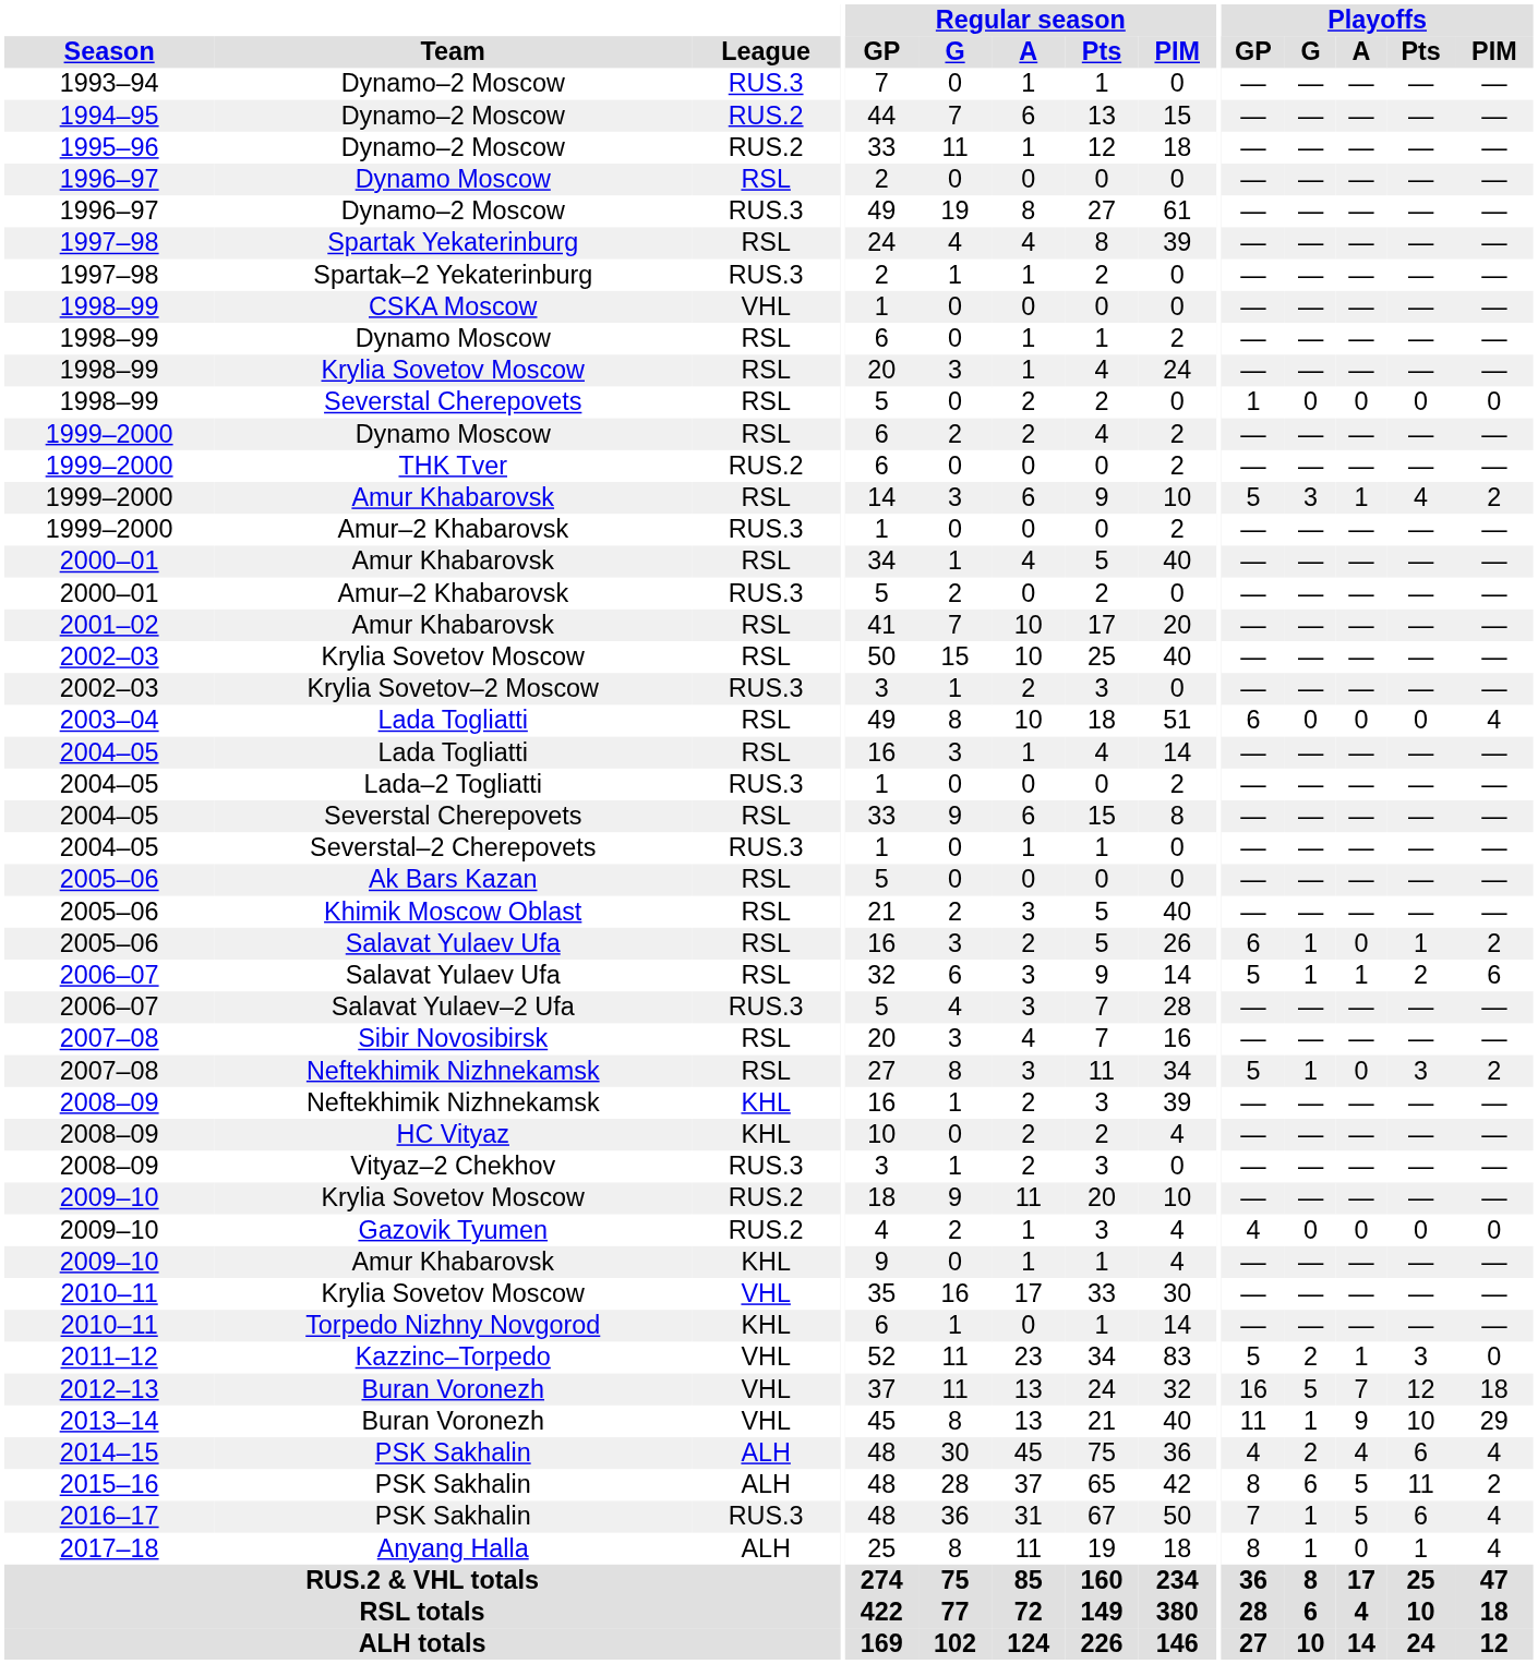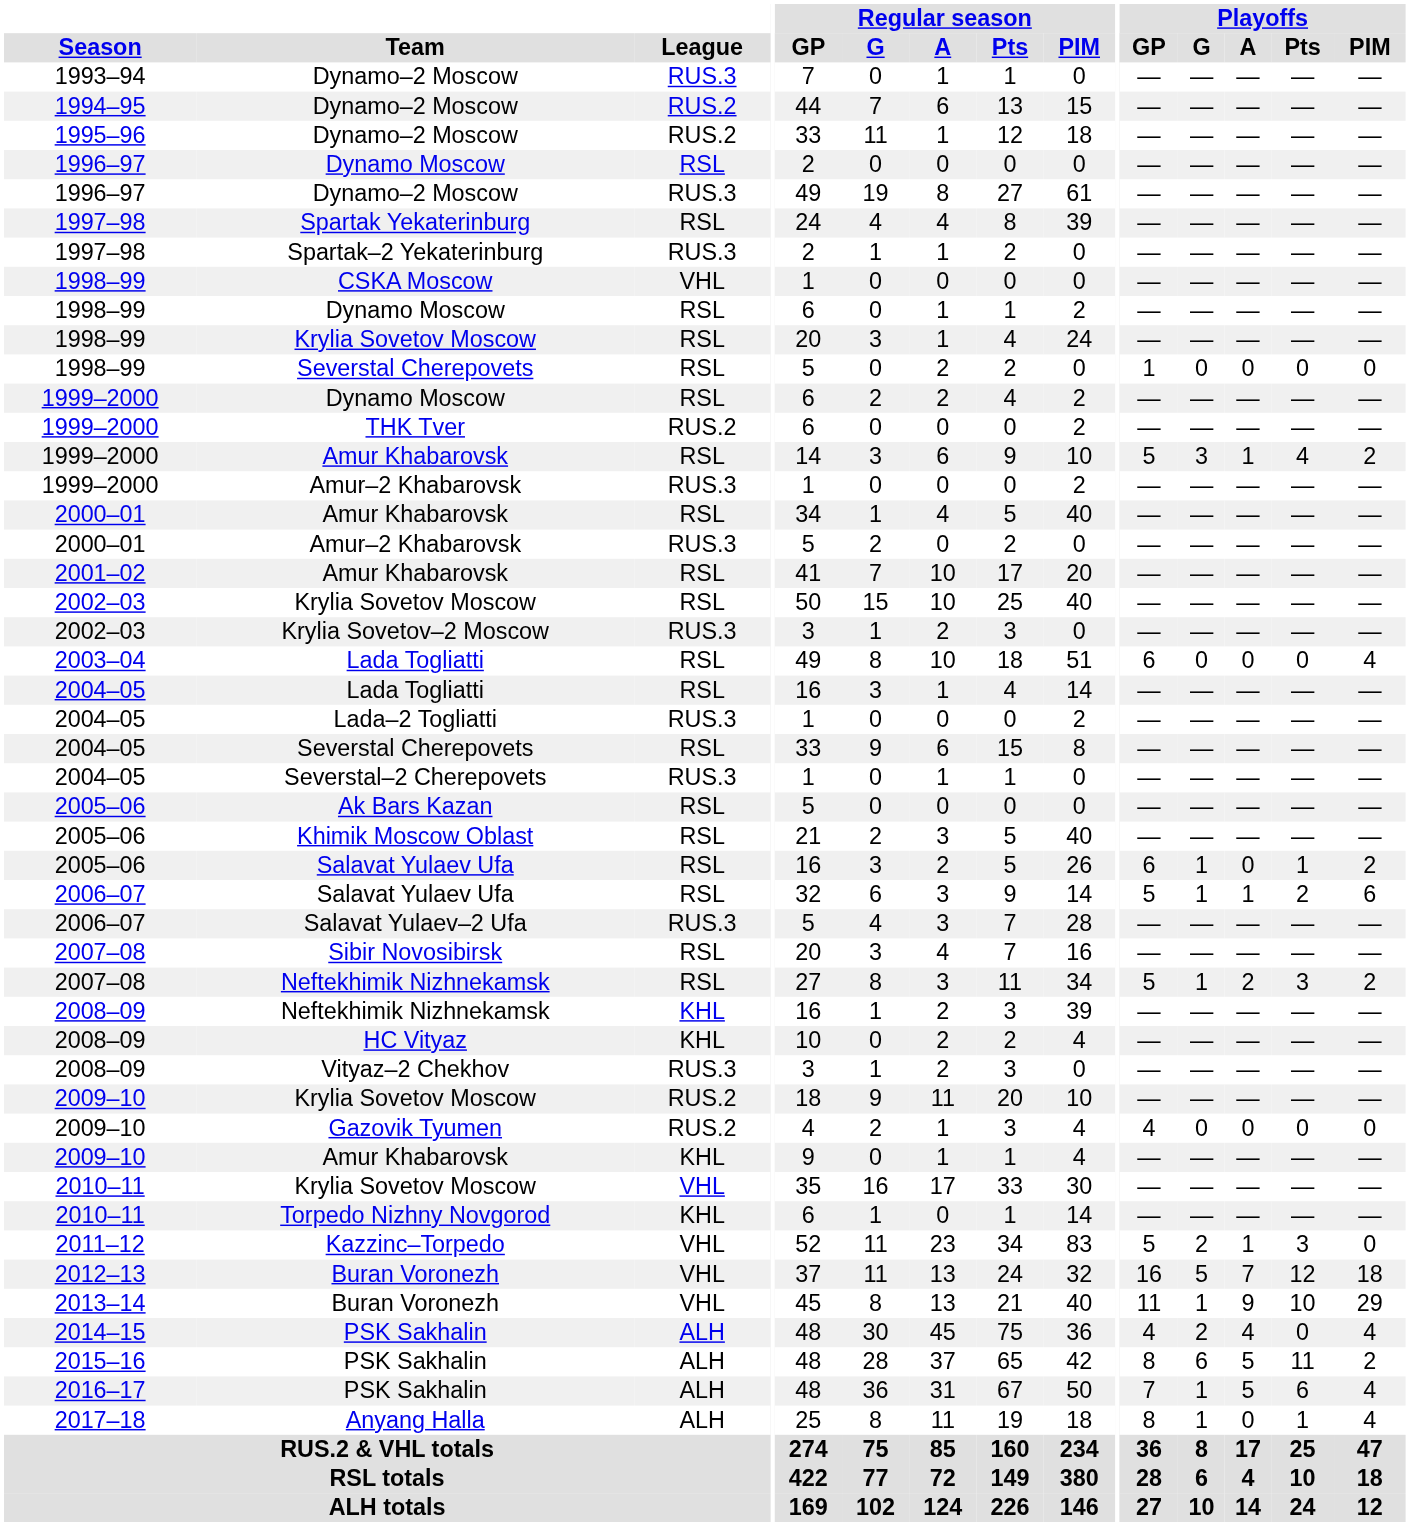2007–08 / Neftekhimik Nizhnekamsk | Playoffs / A: 0 -> 2
2014–15 / PSK Sakhalin | Playoffs / Pts: 6 -> 0
2016–17 / PSK Sakhalin | League: RUS.3 -> ALH
